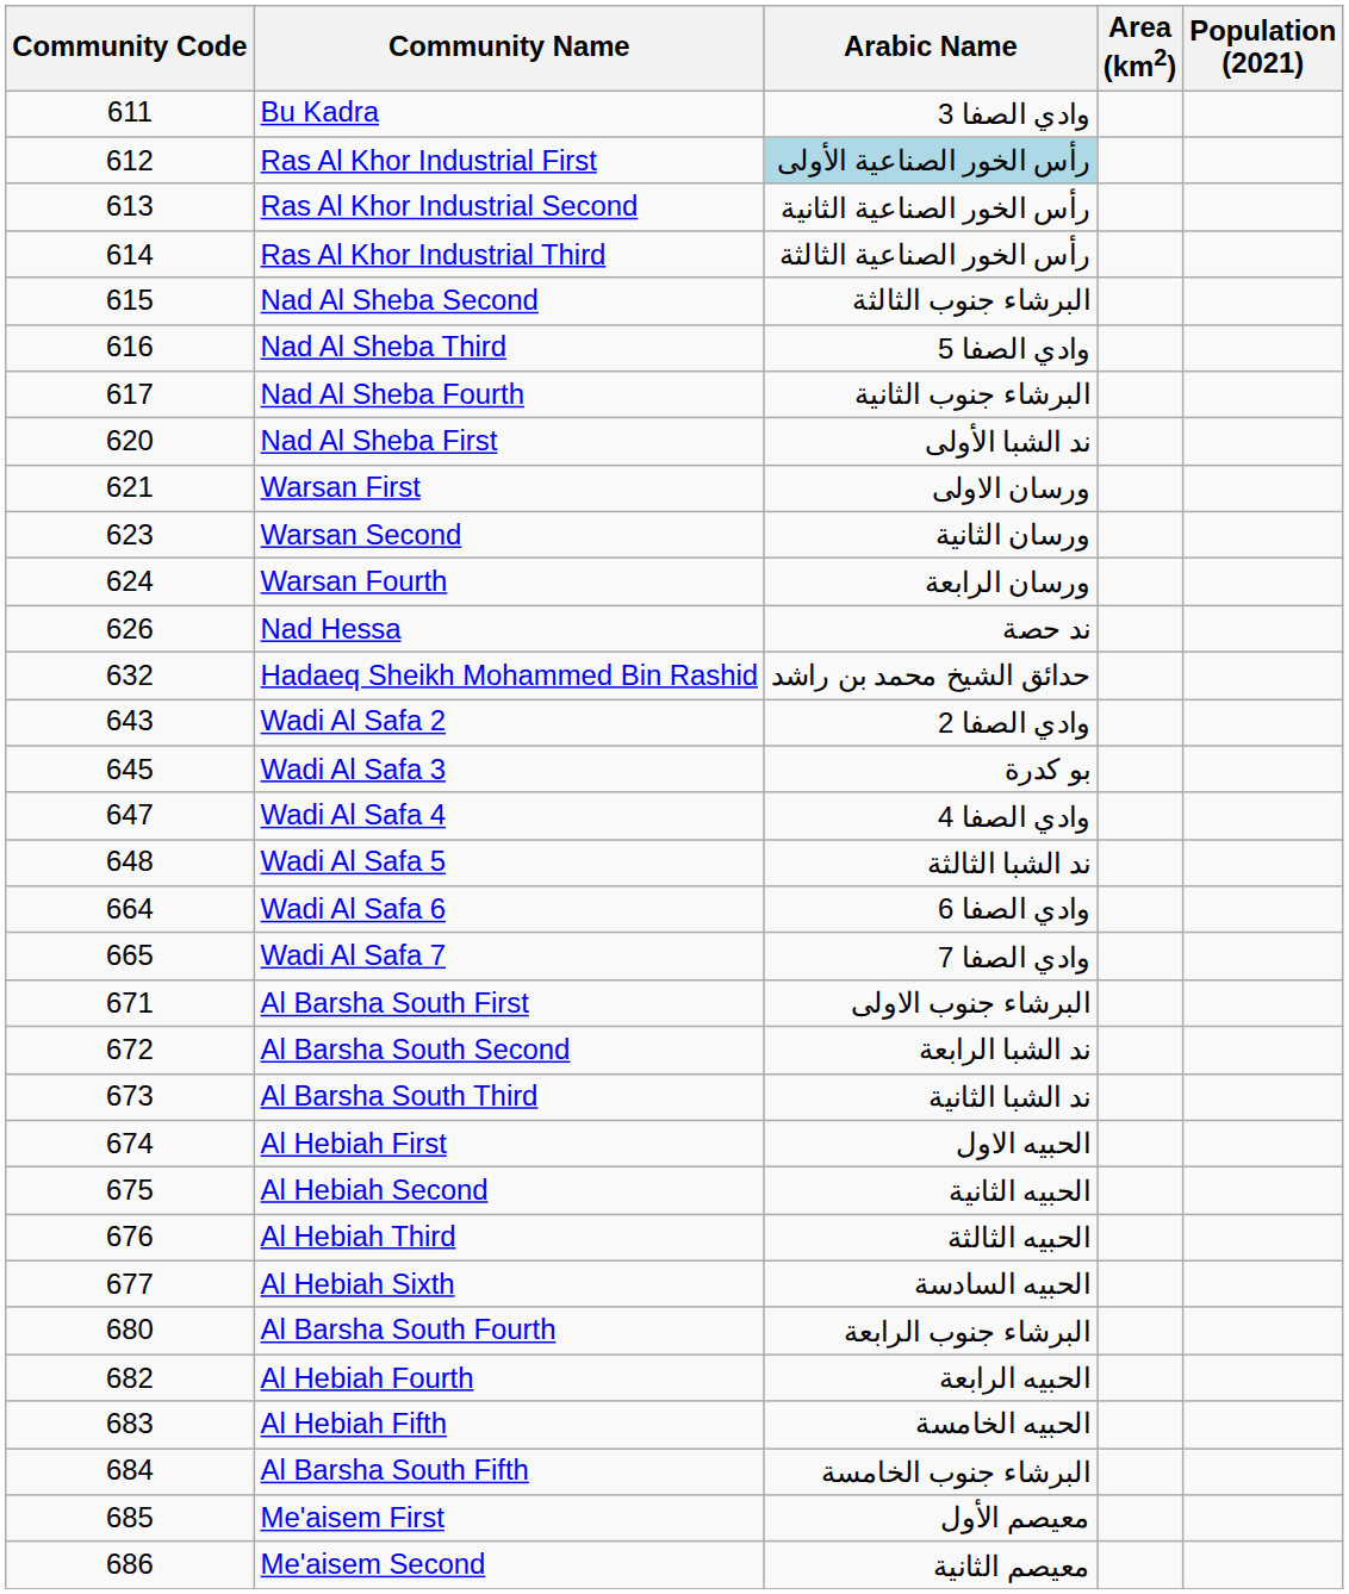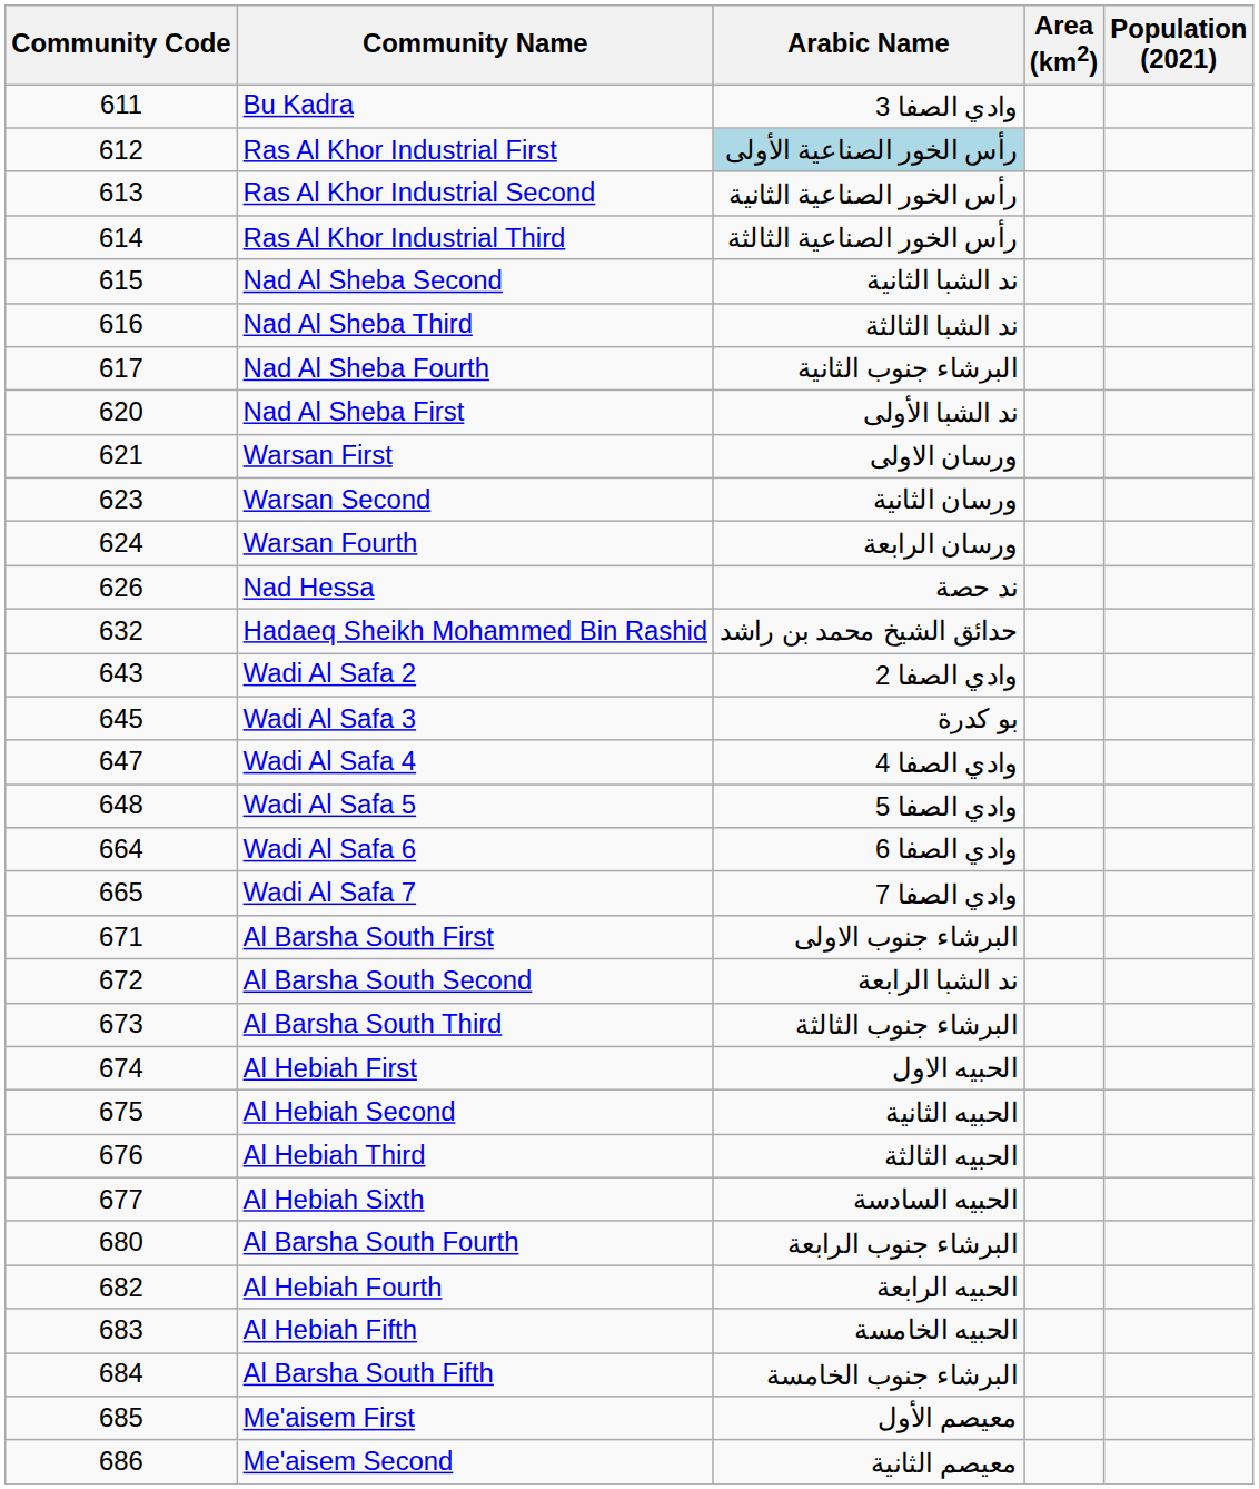Nad Al Sheba Second | Arabic Name: البرشاء جنوب الثالثة -> ند الشبا الثانية
Nad Al Sheba Third | Arabic Name: وادي الصفا 5 -> ند الشبا الثالثة
Wadi Al Safa 5 | Arabic Name: ند الشبا الثالثة -> وادي الصفا 5
Al Barsha South Third | Arabic Name: ند الشبا الثانية -> البرشاء جنوب الثالثة
